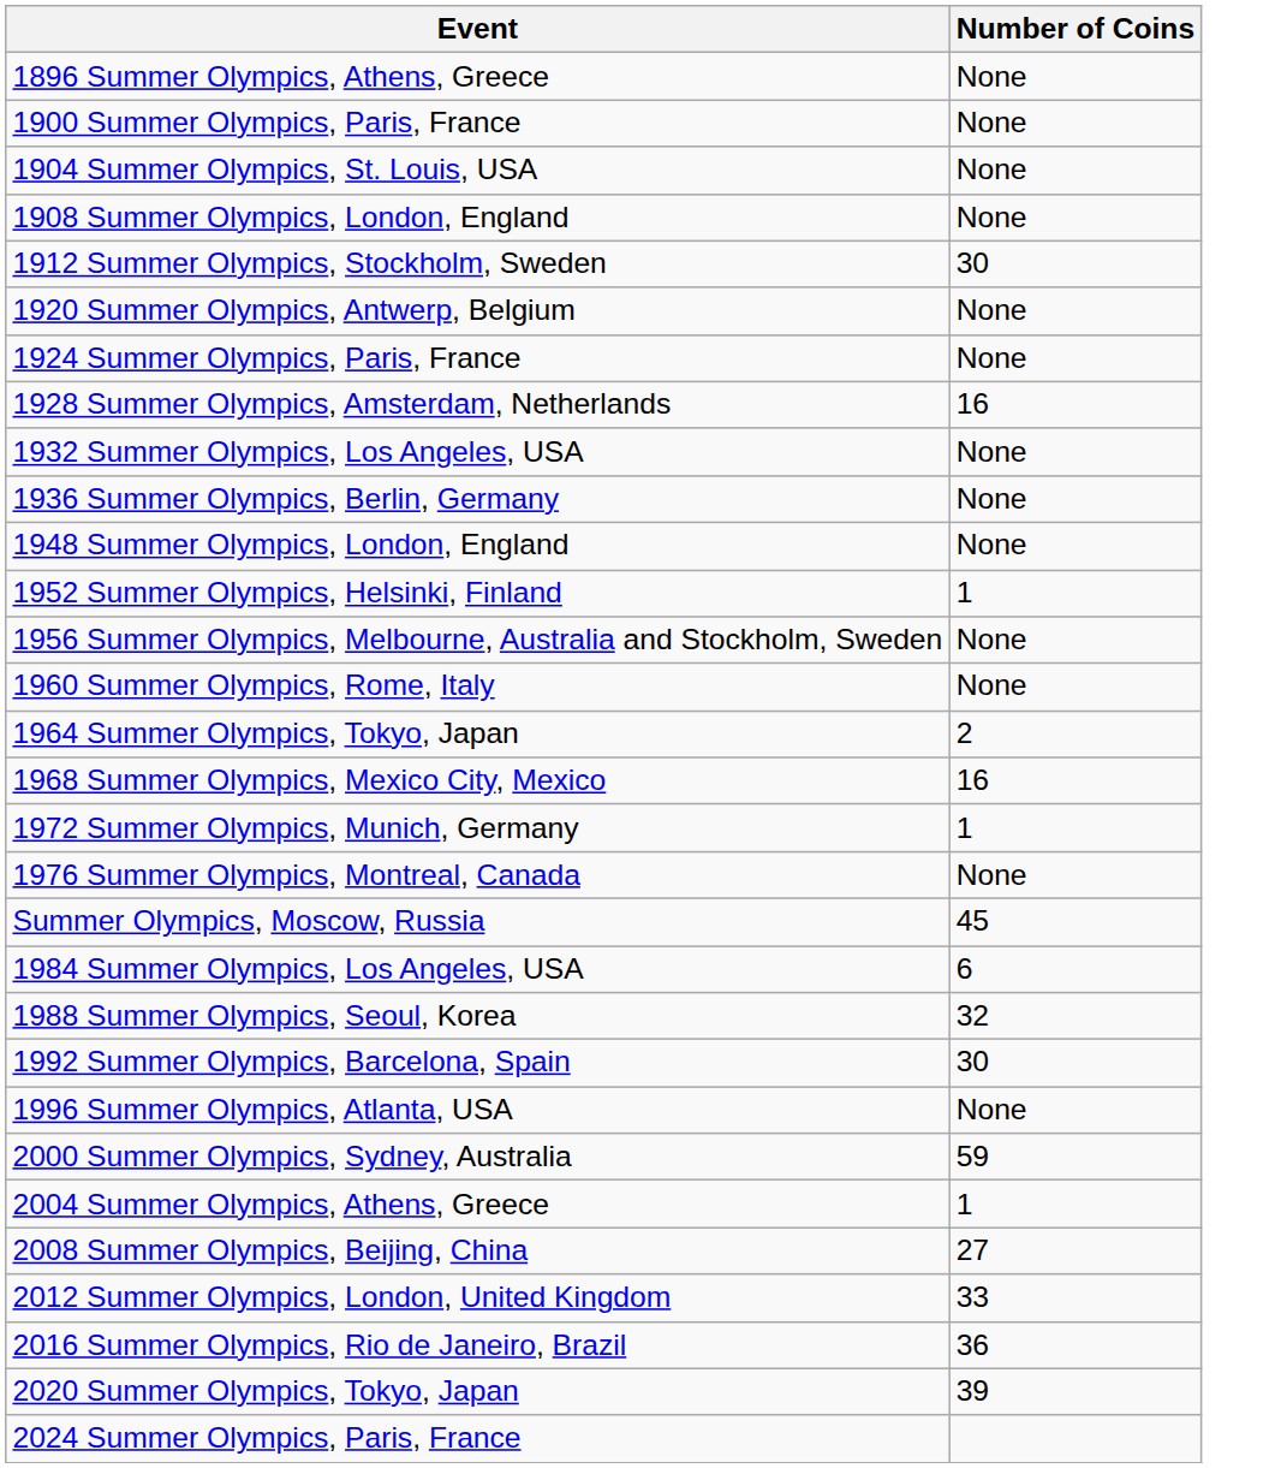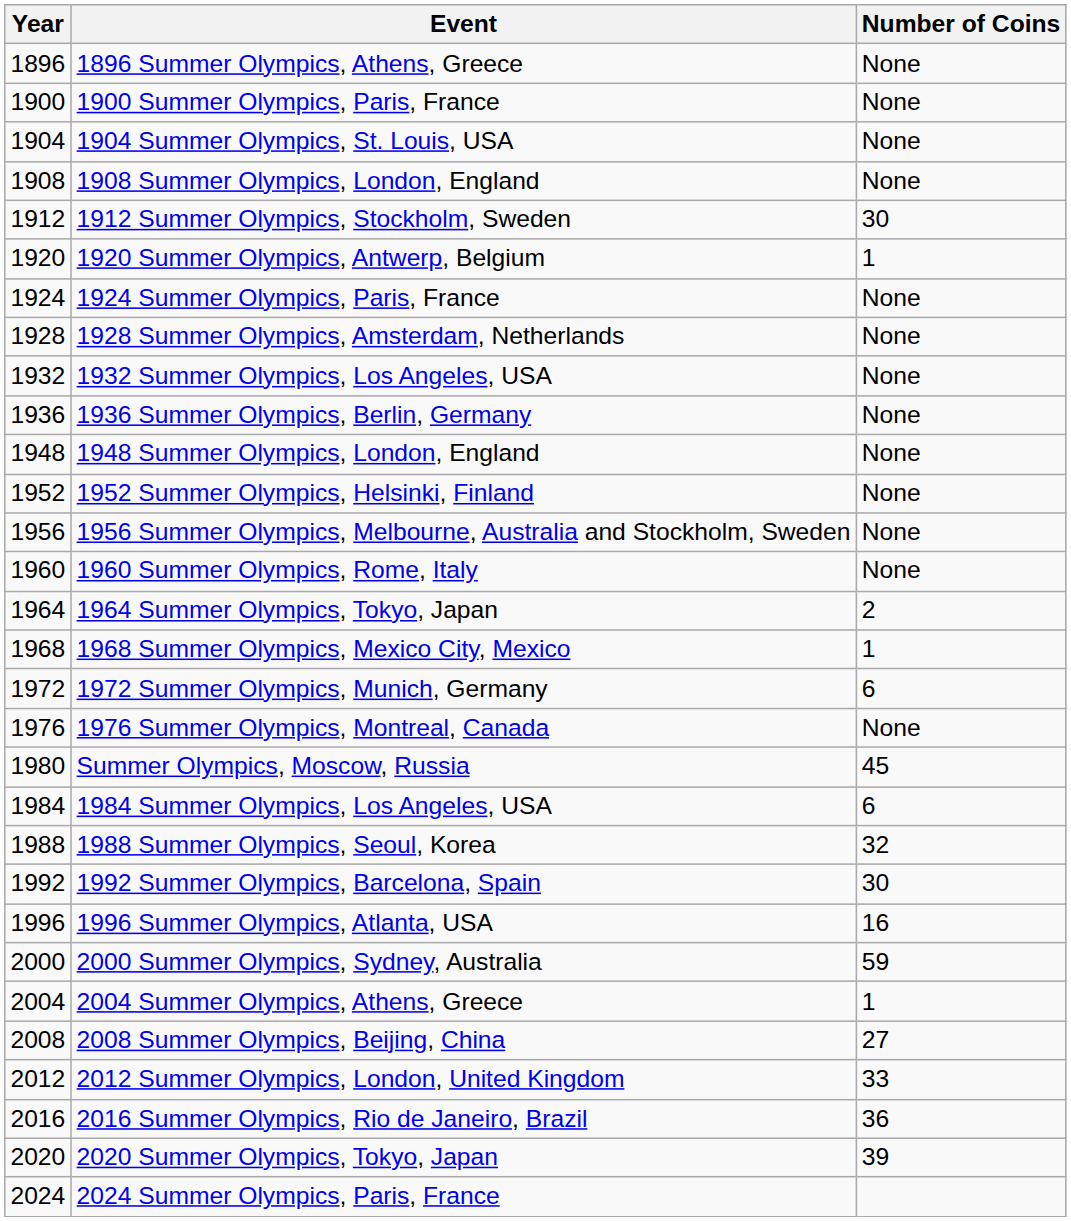+ column: Year | 1896 | 1900 | 1904 | 1908 | 1912 | 1920 | 1924 | 1928 | 1932 | 1936 | 1948 | 1952 | 1956 | 1960 | 1964 | 1968 | 1972 | 1976 | 1980 | 1984 | 1988 | 1992 | 1996 | 2000 | 2004 | 2008 | 2012 | 2016 | 2020 | 2024
1920 Summer Olympics, Antwerp, Belgium | Number of Coins: None -> 1
1928 Summer Olympics, Amsterdam, Netherlands | Number of Coins: 16 -> None
1952 Summer Olympics, Helsinki, Finland | Number of Coins: 1 -> None
1968 Summer Olympics, Mexico City, Mexico | Number of Coins: 16 -> 1
1972 Summer Olympics, Munich, Germany | Number of Coins: 1 -> 6
1996 Summer Olympics, Atlanta, USA | Number of Coins: None -> 16
